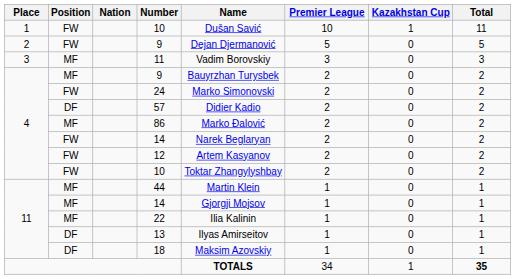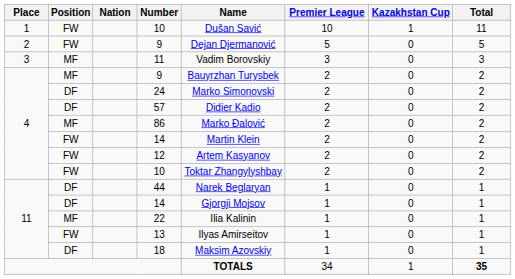24 | Position: FW -> DF
4 / 14 | Name: Narek Beglaryan -> Martin Klein
44 | Position: MF -> DF
44 | Name: Martin Klein -> Narek Beglaryan
11 / 14 | Position: MF -> DF
13 | Position: DF -> FW
